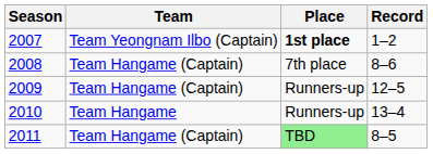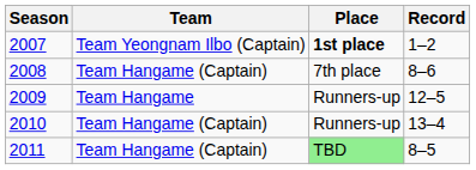2009 | Team: Team Hangame (Captain) -> Team Hangame
2010 | Team: Team Hangame -> Team Hangame (Captain)
